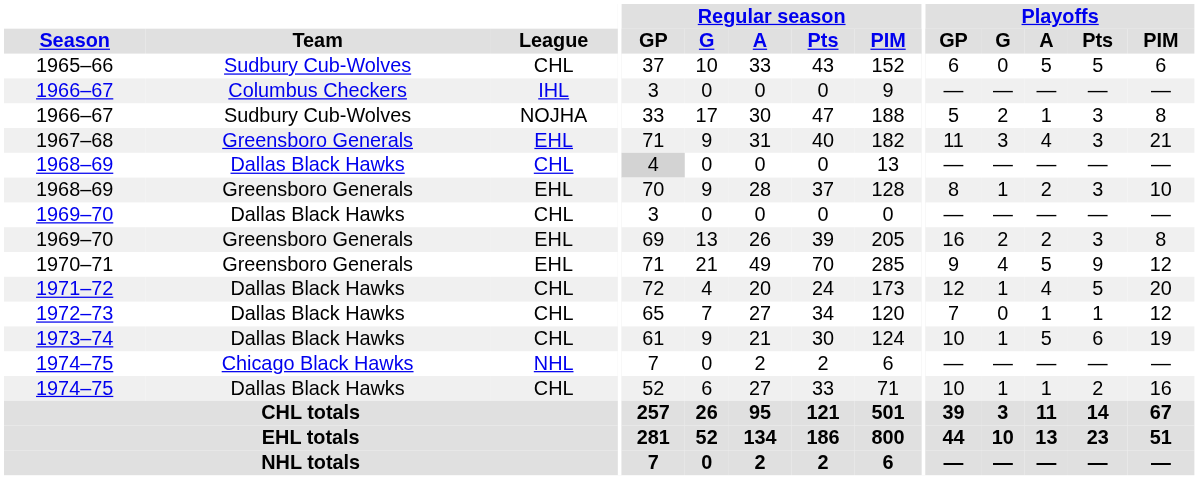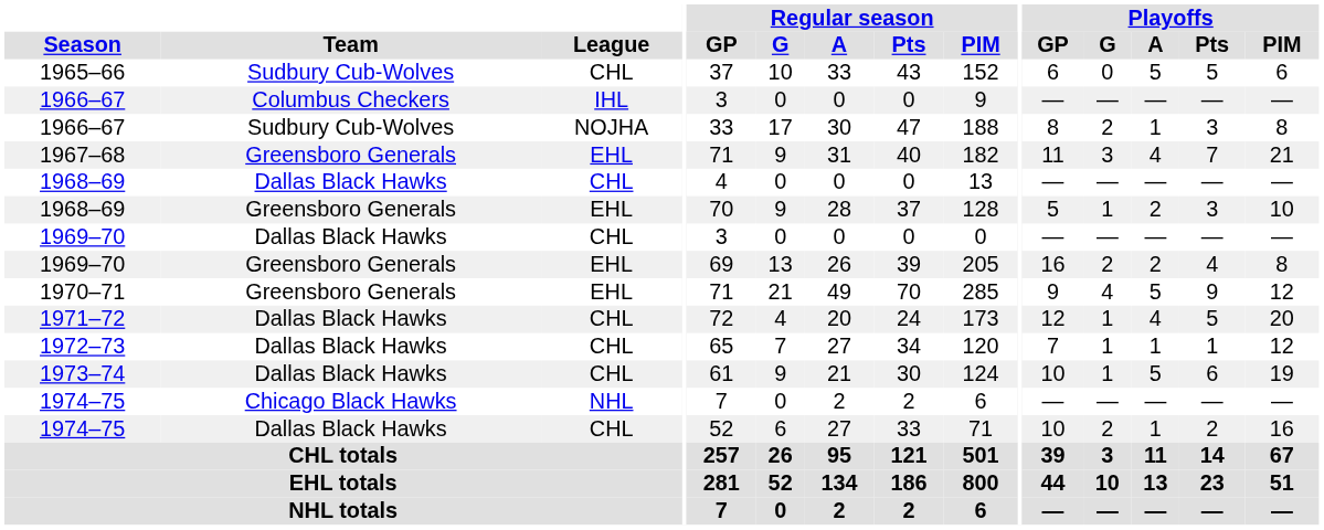1966–67 / Sudbury Cub-Wolves | Playoffs / GP: 5 -> 8
1967–68 | Playoffs / Pts: 3 -> 7
1968–69 / Dallas Black Hawks | Regular season / GP: lightgrey background -> no background
1968–69 / Greensboro Generals | Playoffs / GP: 8 -> 5
1969–70 / Greensboro Generals | Playoffs / Pts: 3 -> 4
1972–73 | Playoffs / G: 0 -> 1
1974–75 / Dallas Black Hawks | Playoffs / G: 1 -> 2
